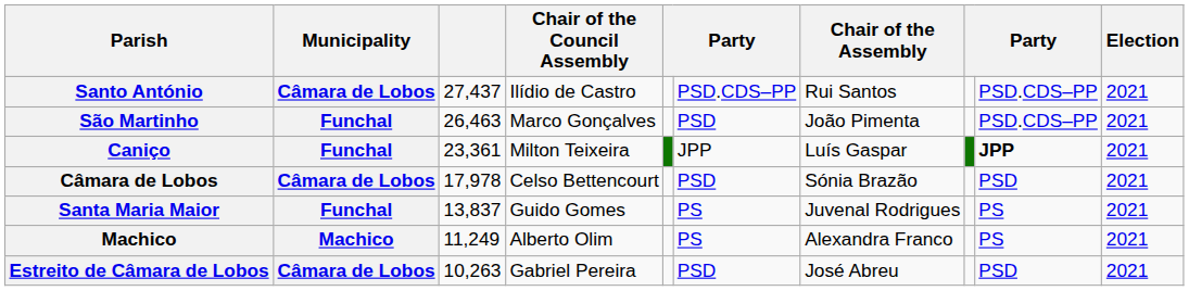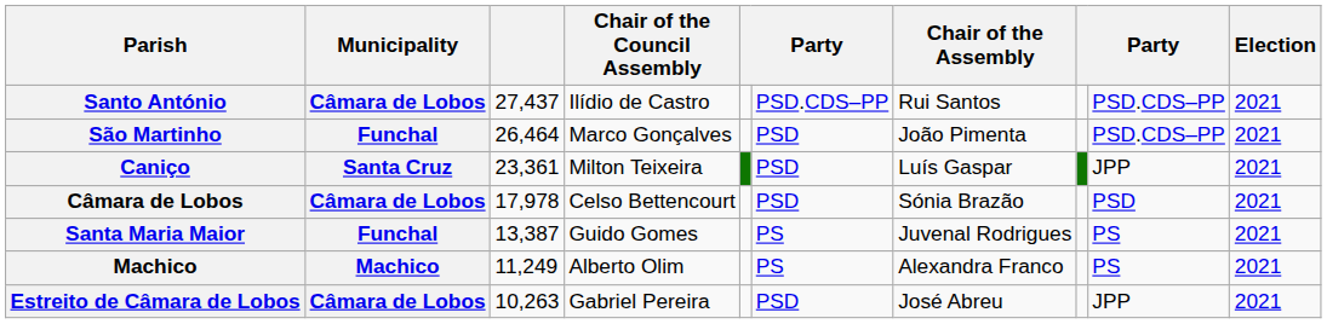São Martinho | column 3: 26,463 -> 26,464
Caniço | Municipality: Funchal -> Santa Cruz
Caniço | column 6: JPP -> PSD
Caniço | column 9: bold -> normal
Santa Maria Maior | column 3: 13,837 -> 13,387
Estreito de Câmara de Lobos | column 9: PSD -> JPP
